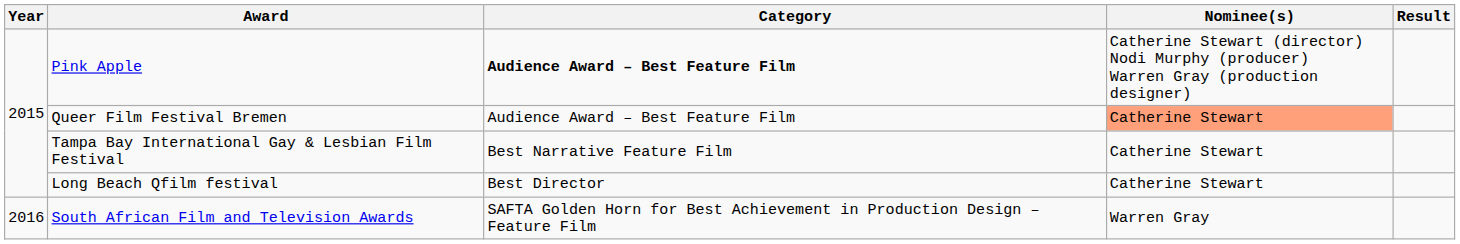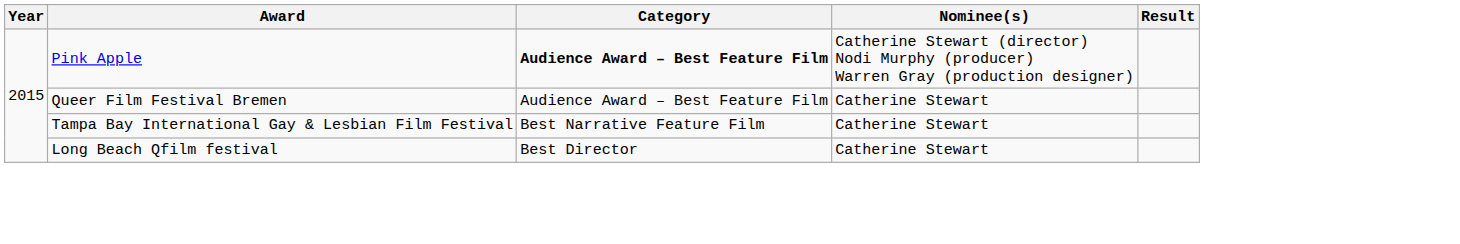Queer Film Festival Bremen | Nominee(s): lightsalmon background -> no background
- row: 2016 | South African Film and Television Awards | SAFTA Golden Horn for Best Achievement in Production Design – Feature Film | Warren Gray
